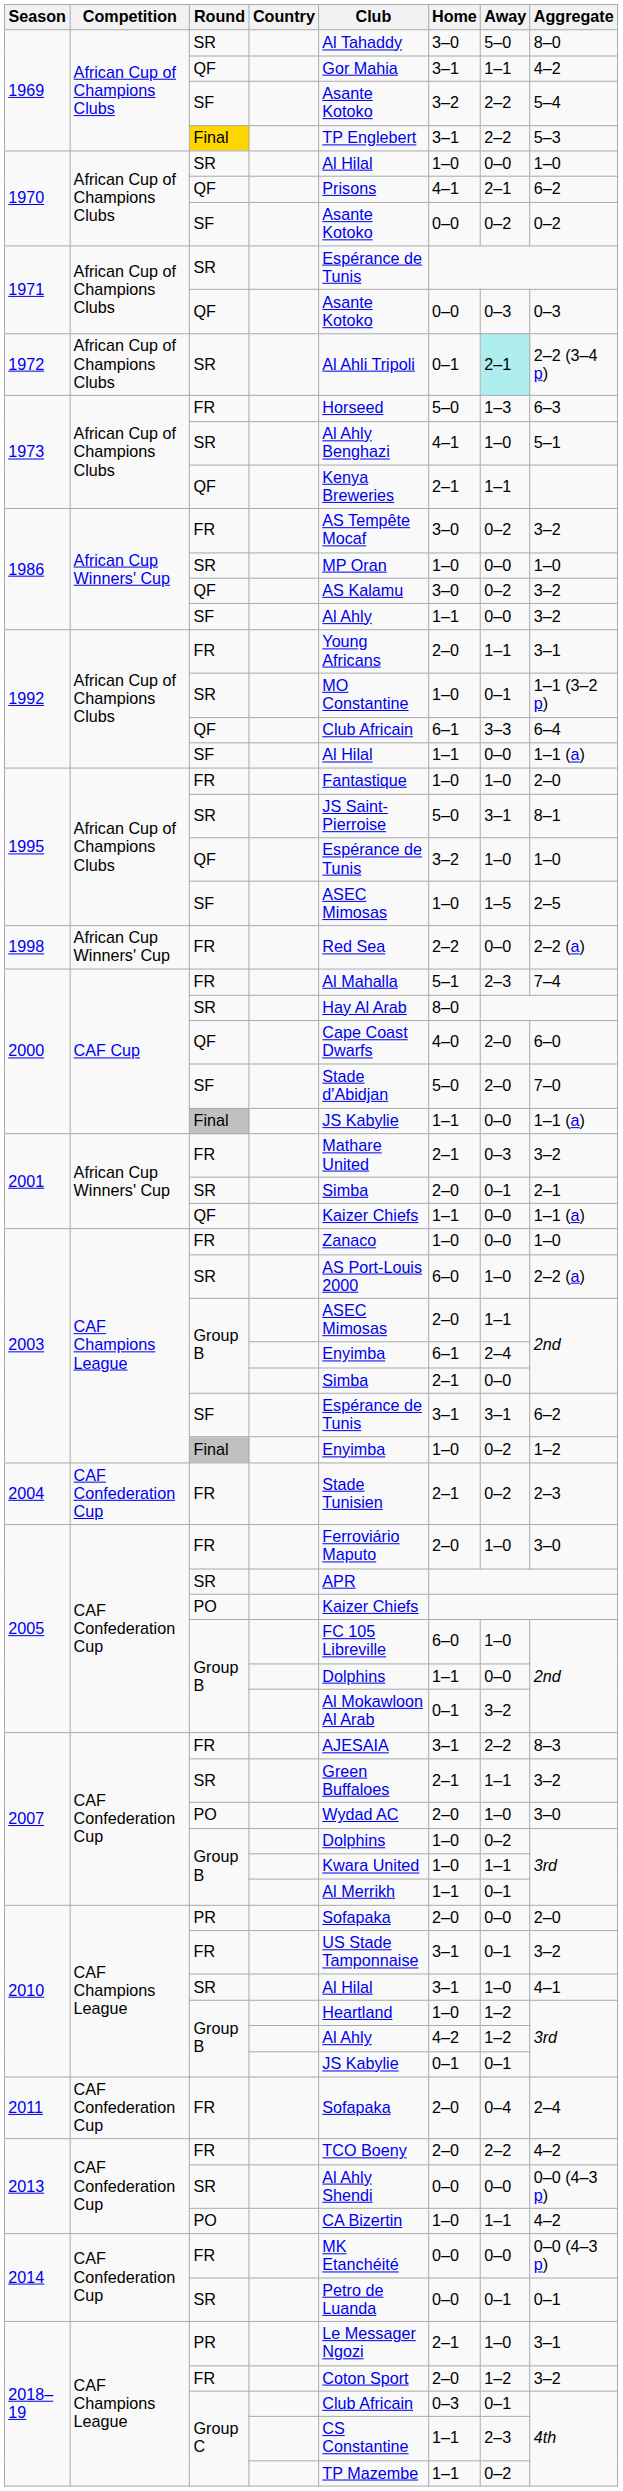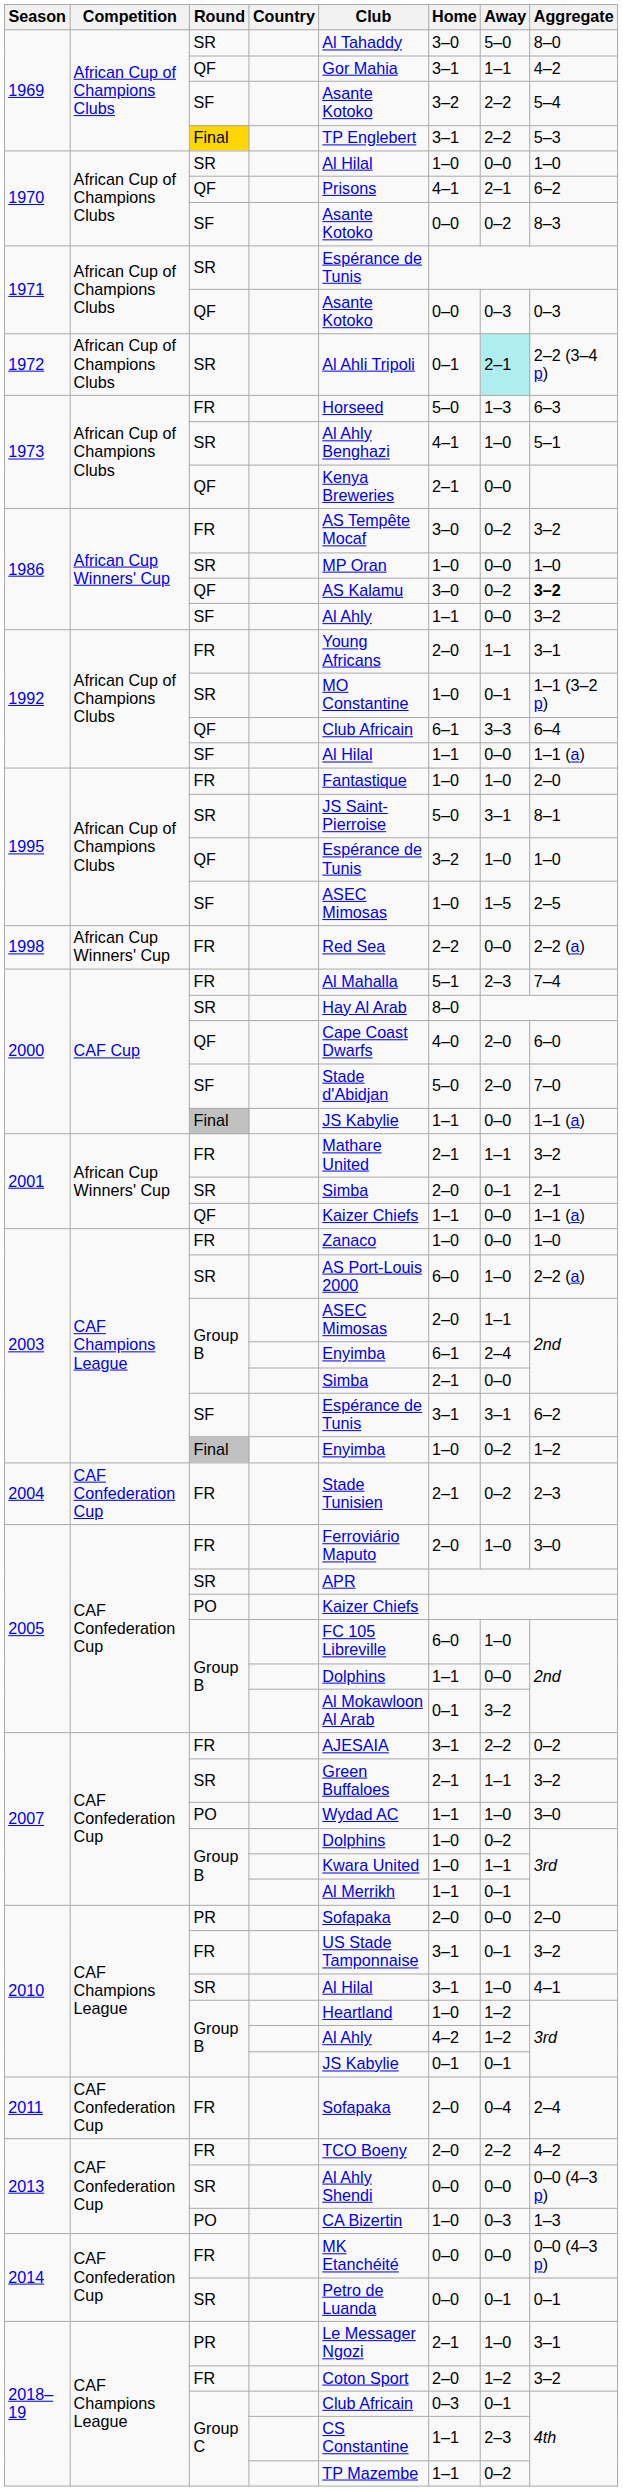1970 / SF | Aggregate: 0–2 -> 8–3
1973 / QF | Away: 1–1 -> 0–0
1986 / QF | Aggregate: normal -> bold
2001 / FR | Away: 0–3 -> 1–1
2007 / FR | Aggregate: 8–3 -> 0–2
2007 / PO | Home: 2–0 -> 1–1
2013 / PO | Away: 1–1 -> 0–3
2013 / PO | Aggregate: 4–2 -> 1–3
